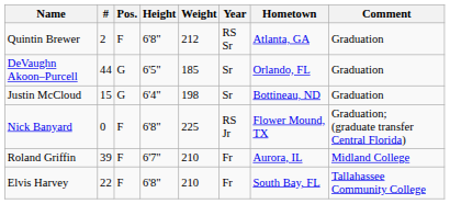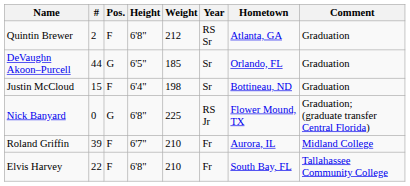Justin McCloud | Pos.: G -> F
Nick Banyard | Pos.: F -> G
